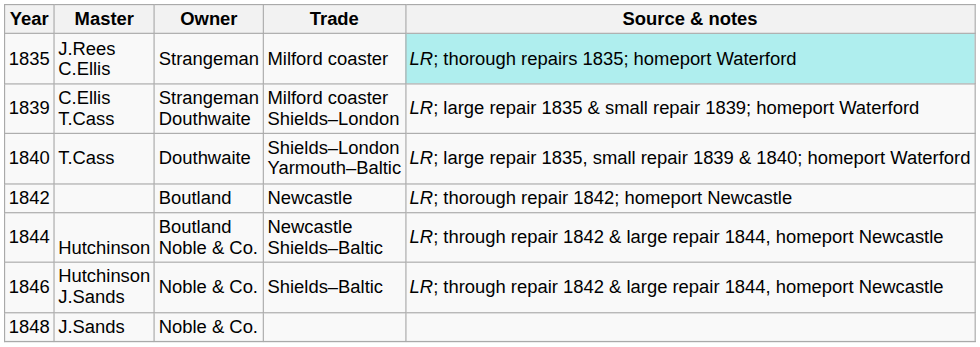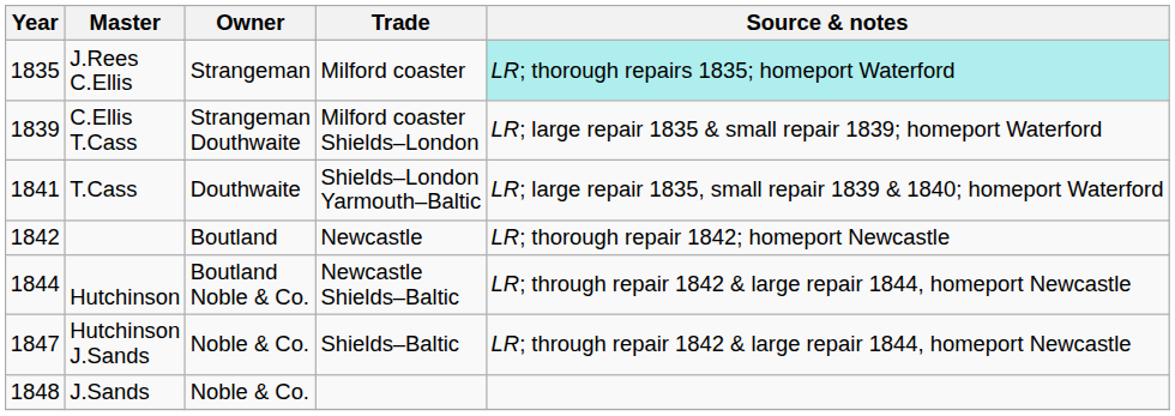T.Cass | Year: 1840 -> 1841
Hutchinson J.Sands | Year: 1846 -> 1847
